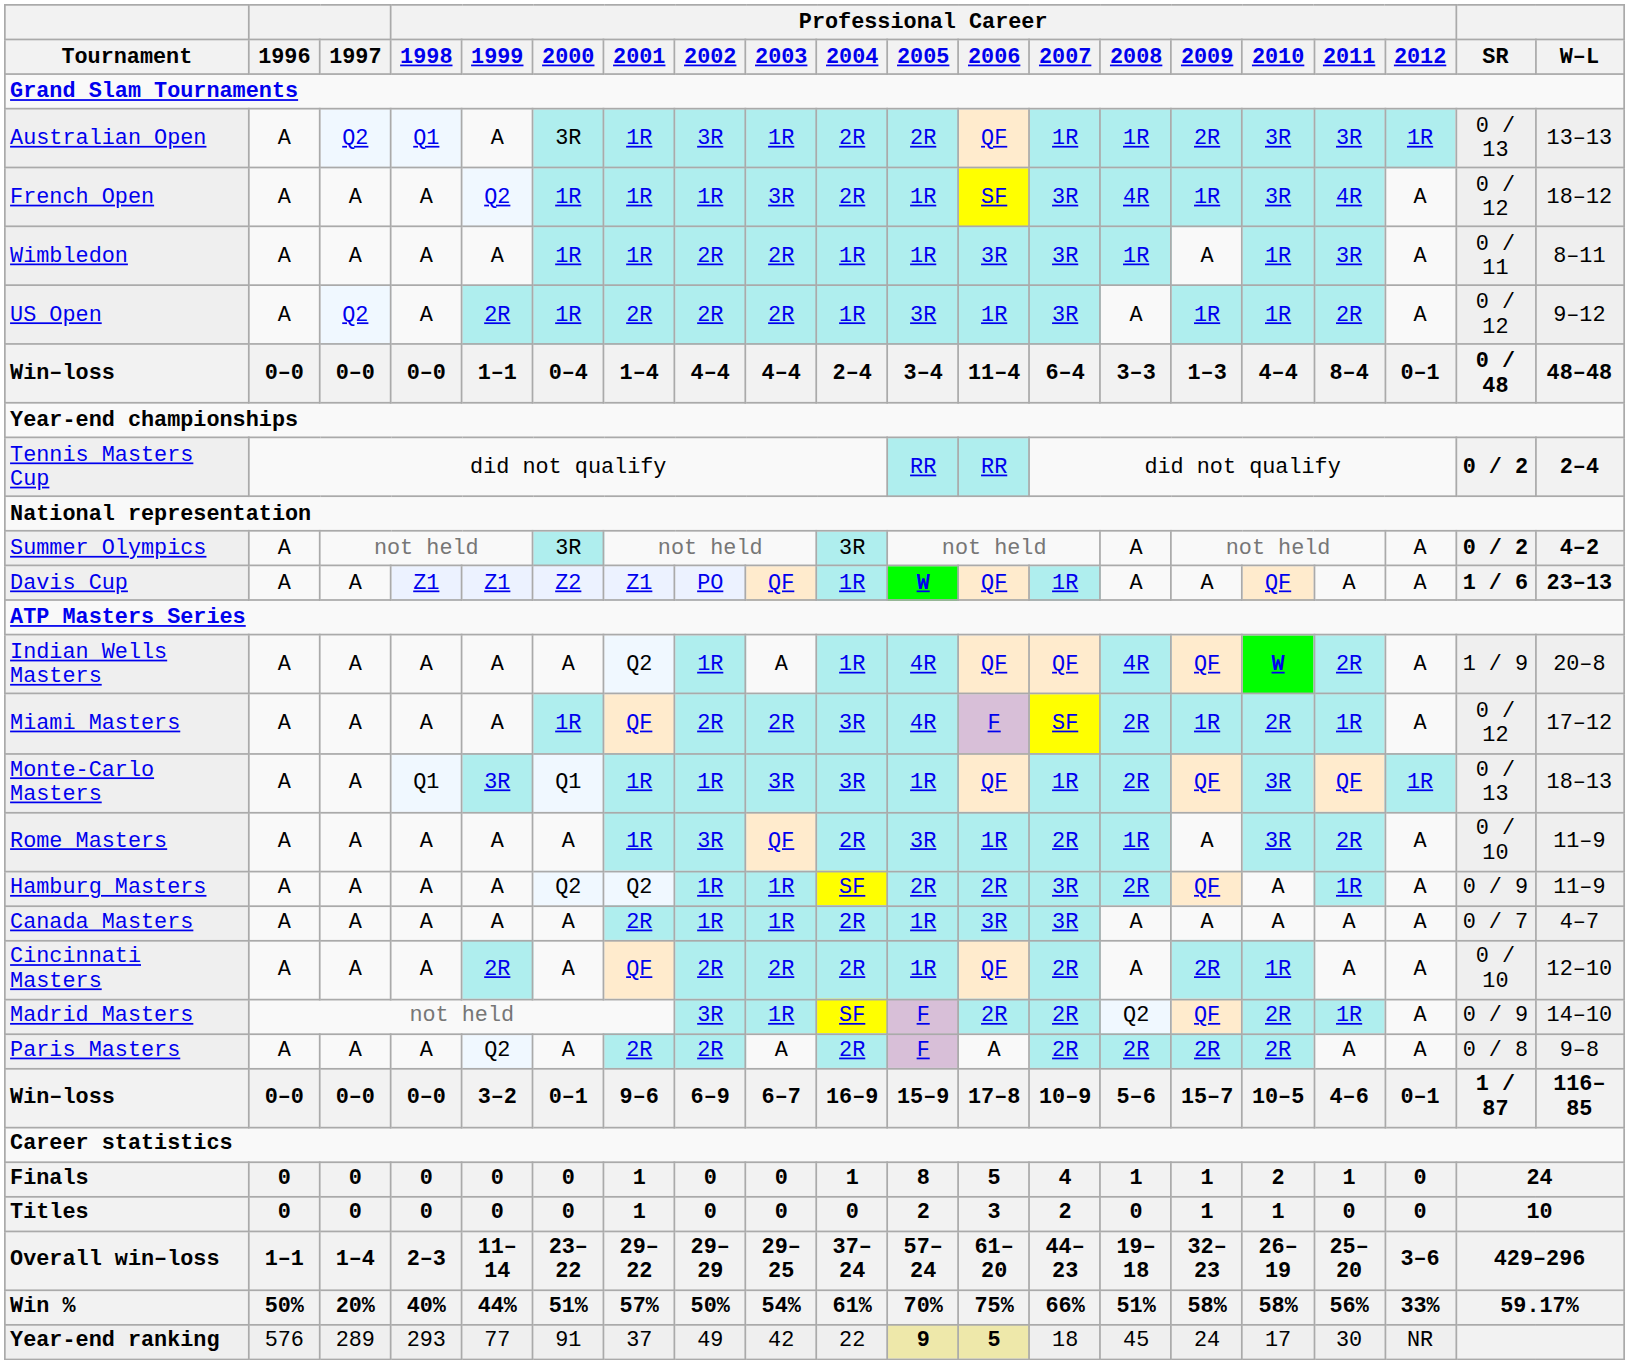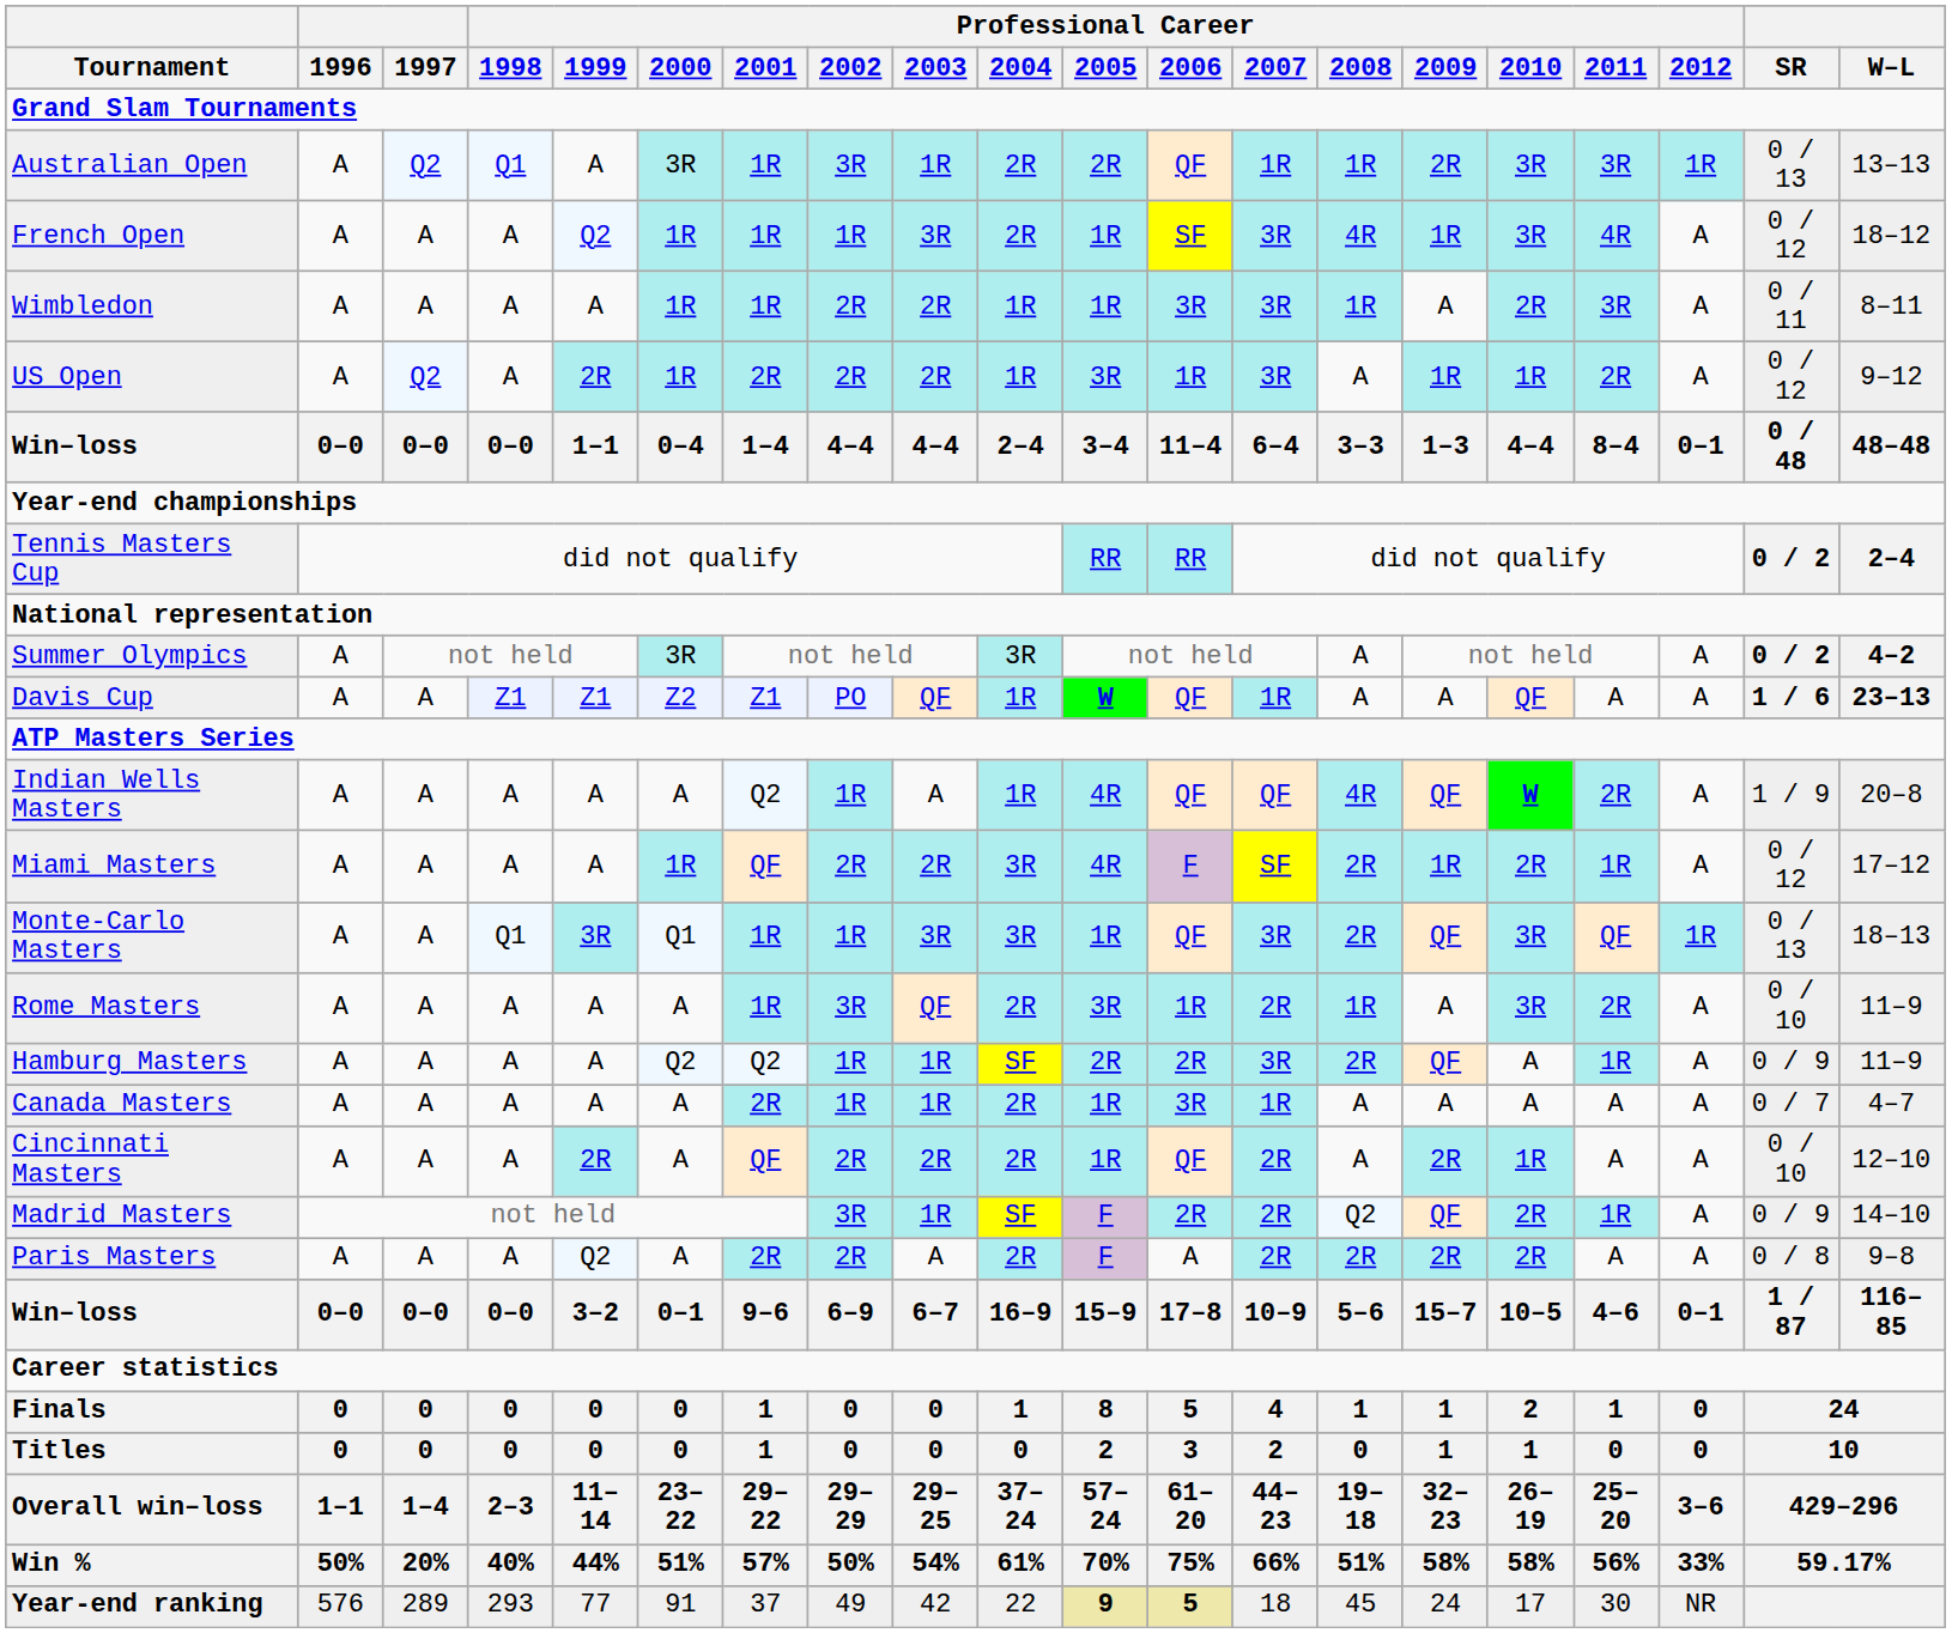Wimbledon | Professional Career / 2010: 1R -> 2R
Monte-Carlo Masters | Professional Career / 2007: 1R -> 3R
Canada Masters | Professional Career / 2007: 3R -> 1R
